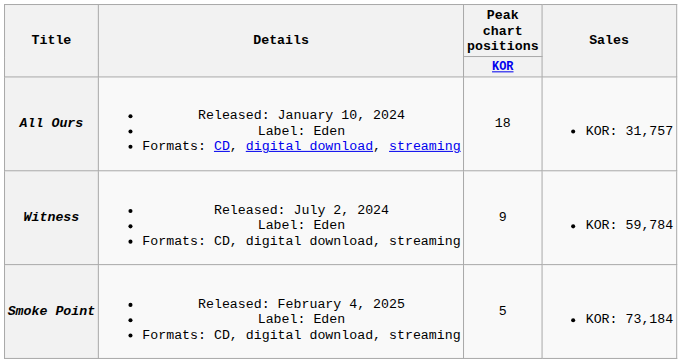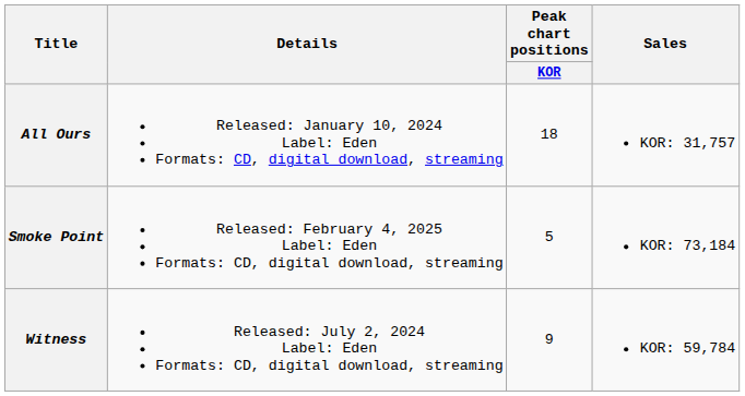rows swapped: Witness <-> Smoke Point
